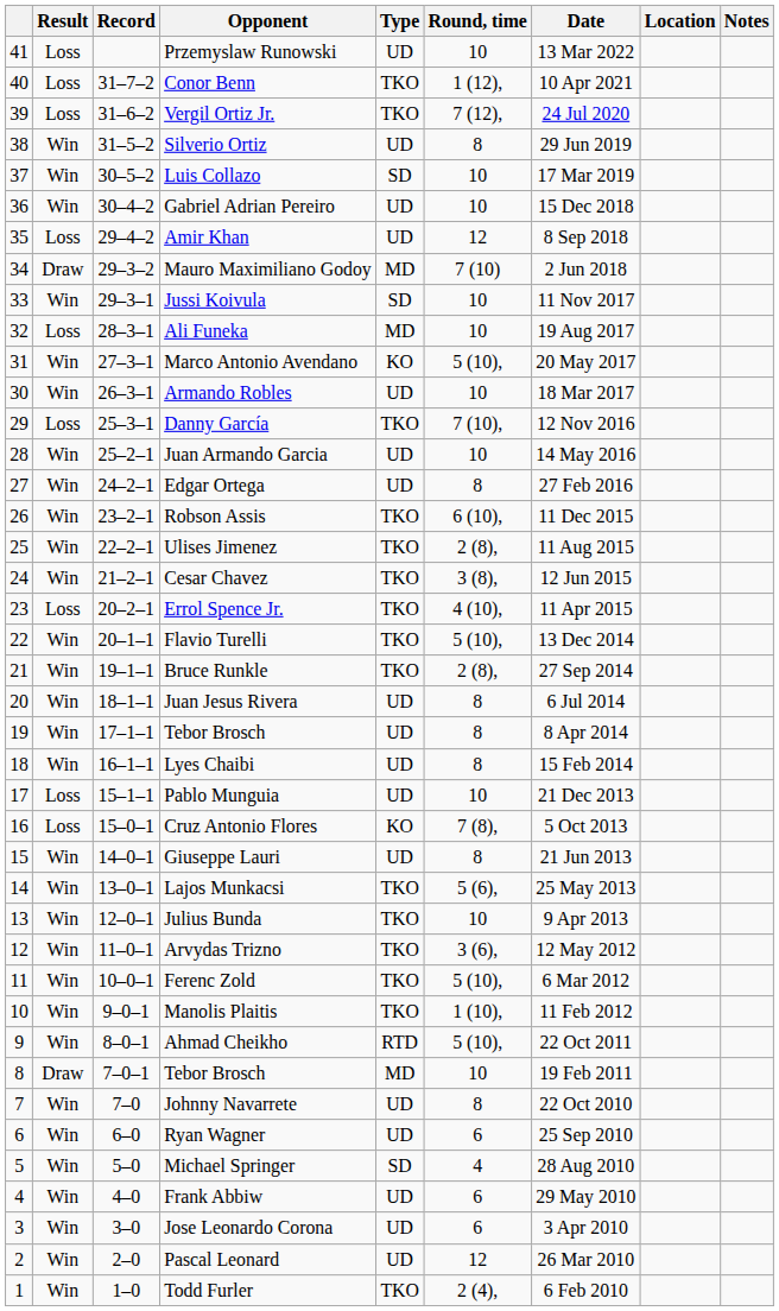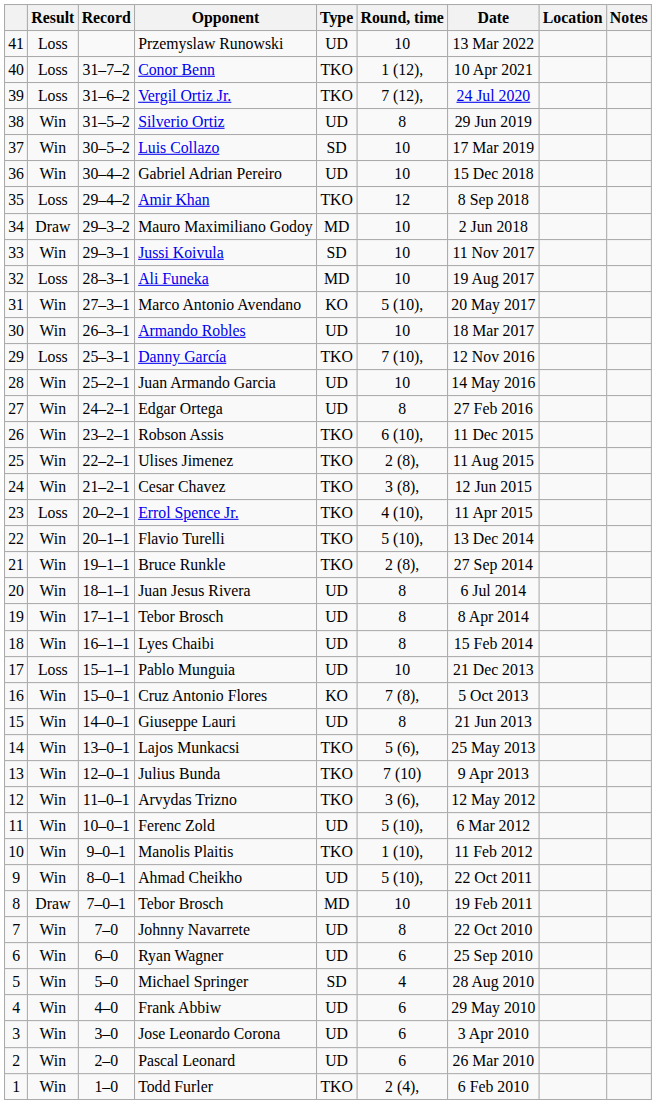Amir Khan | Type: UD -> TKO
Mauro Maximiliano Godoy | Round, time: 7 (10) -> 10
Cruz Antonio Flores | Result: Loss -> Win
Julius Bunda | Round, time: 10 -> 7 (10)
Ferenc Zold | Type: TKO -> UD
Ahmad Cheikho | Type: RTD -> UD
Pascal Leonard | Round, time: 12 -> 6
